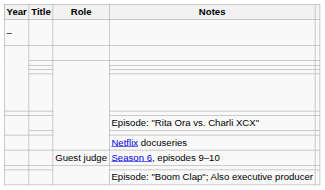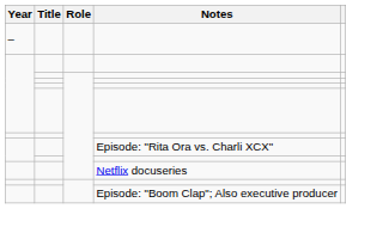- row: Guest judge | Season 6, episodes 9–10
